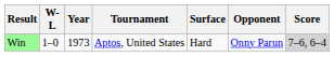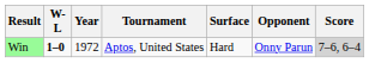Win | W-L: normal -> bold
Win | Year: 1973 -> 1972
